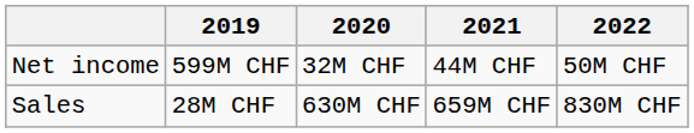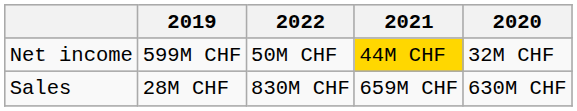columns swapped: 2020 <-> 2022
Net income | 2021: no background -> gold background
